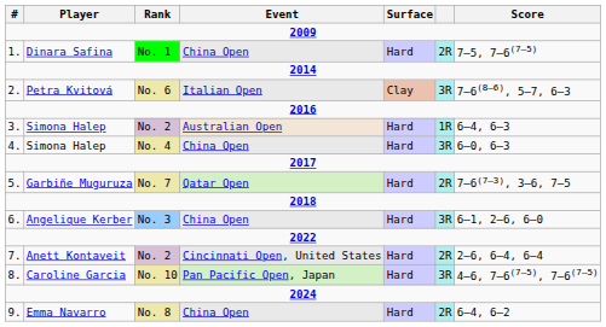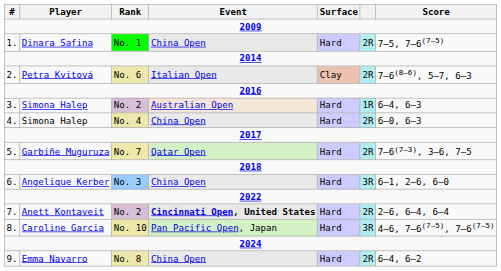Petra Kvitová | column 6: 3R -> 2R
Simona Halep / No. 4 | column 6: 3R -> 2R
Anett Kontaveit | Event: normal -> bold
